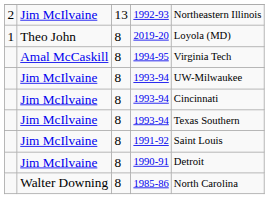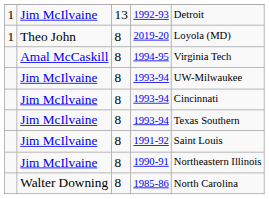1992-93 | column 1: 2 -> 1
1992-93 | column 5: Northeastern Illinois -> Detroit
1990-91 | column 5: Detroit -> Northeastern Illinois
